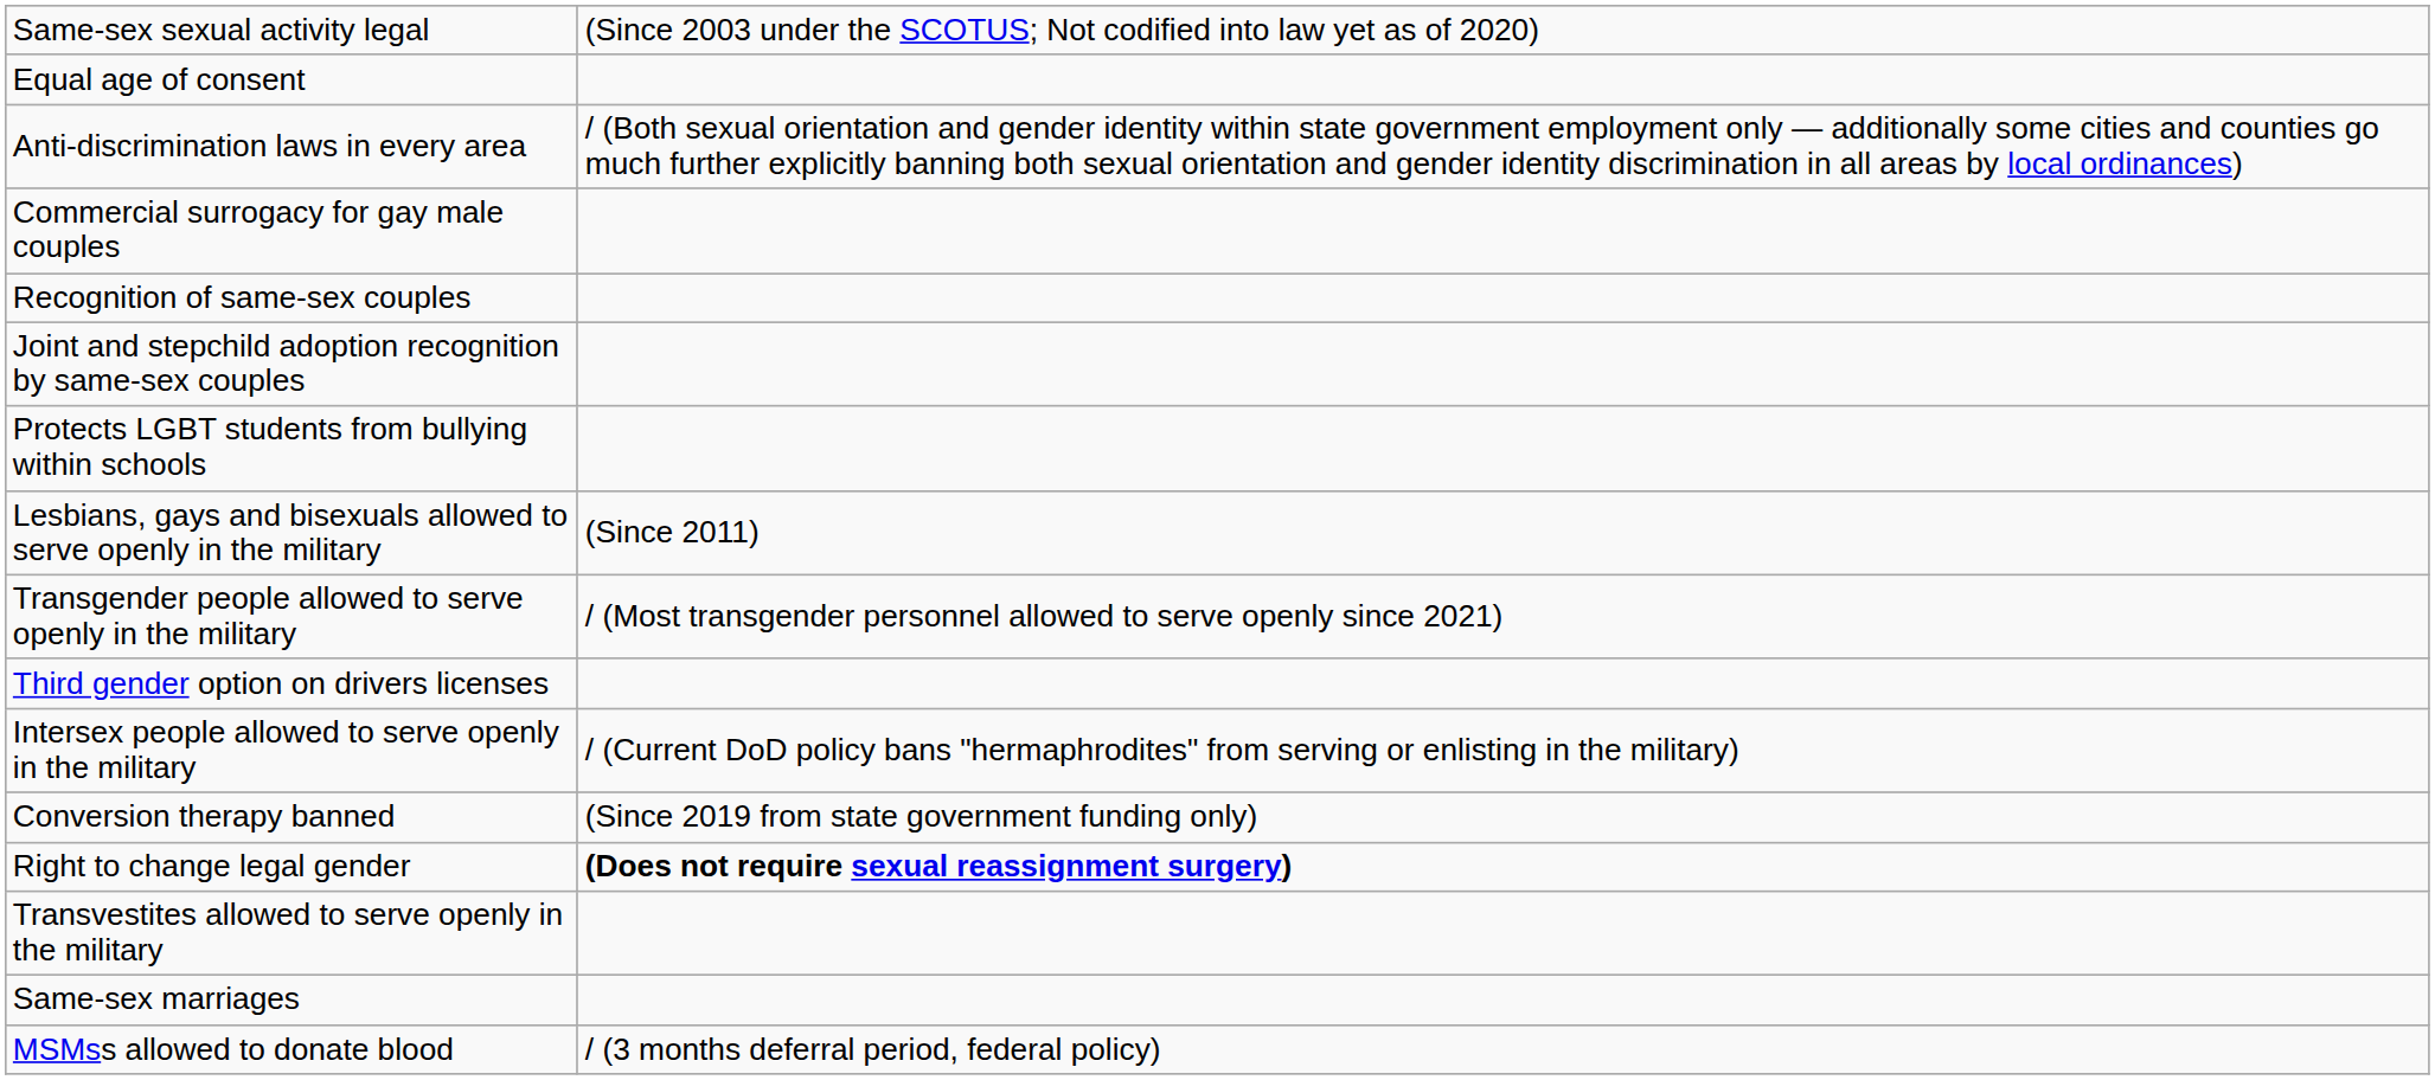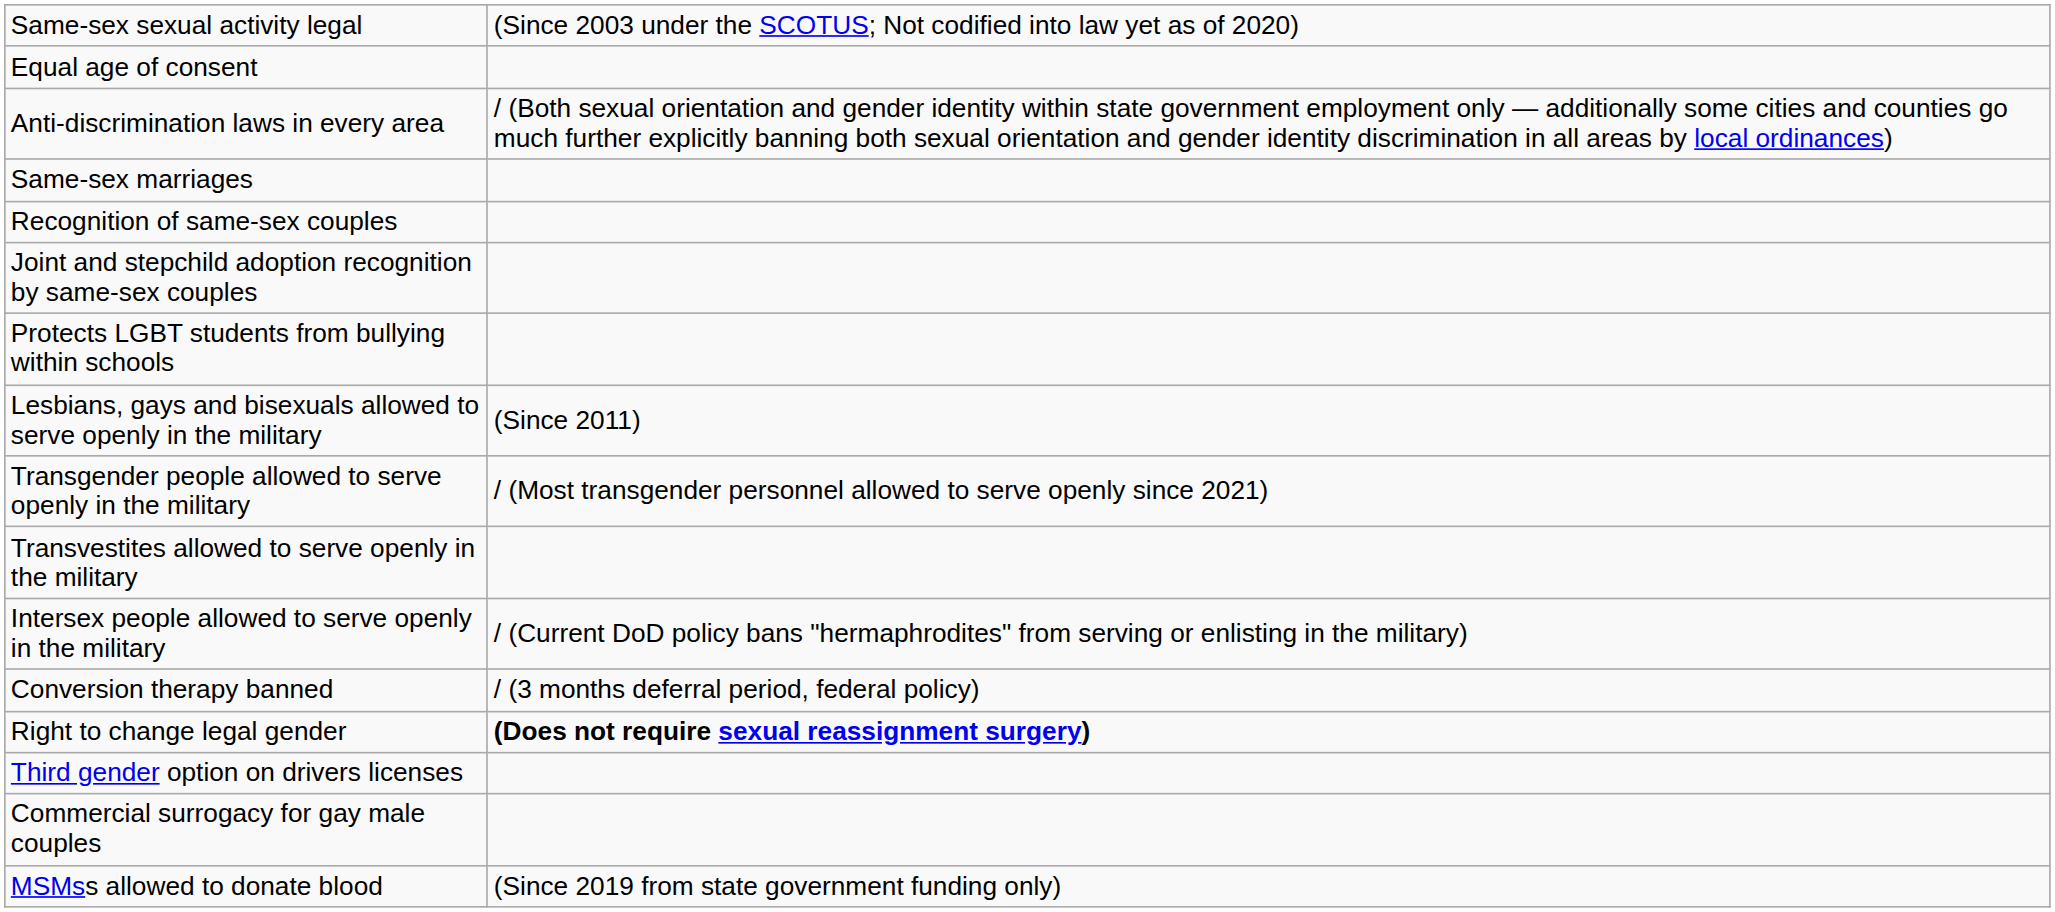rows swapped: Same-sex marriages <-> Commercial surrogacy for gay male couples
rows swapped: Transvestites allowed to serve openly in the military <-> Third gender option on drivers licenses
Conversion therapy banned | column 2: (Since 2019 from state government funding only) -> / (3 months deferral period, federal policy)
MSMss allowed to donate blood | column 2: / (3 months deferral period, federal policy) -> (Since 2019 from state government funding only)
